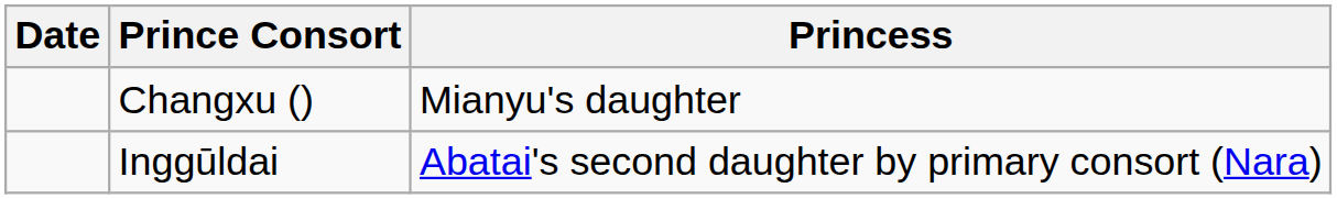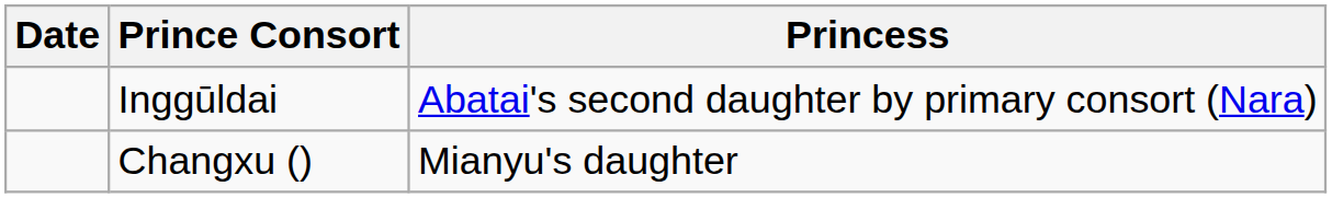rows swapped: Inggūldai <-> Changxu ()
